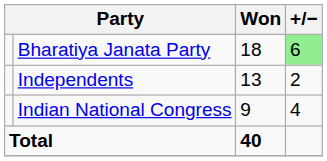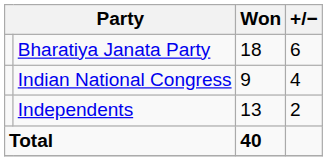Bharatiya Janata Party | +/−: lightgreen background -> no background
rows swapped: Independents <-> Indian National Congress
